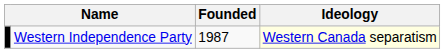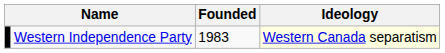Western Independence Party | Founded: 1987 -> 1983
